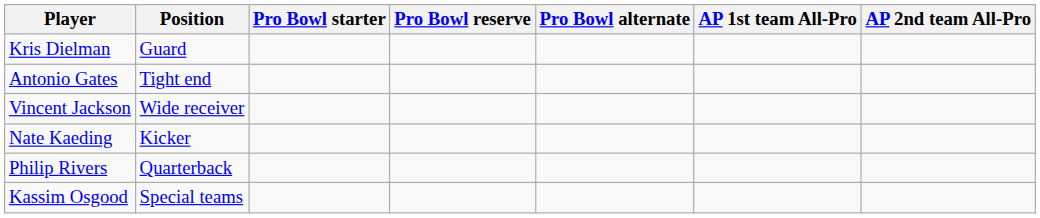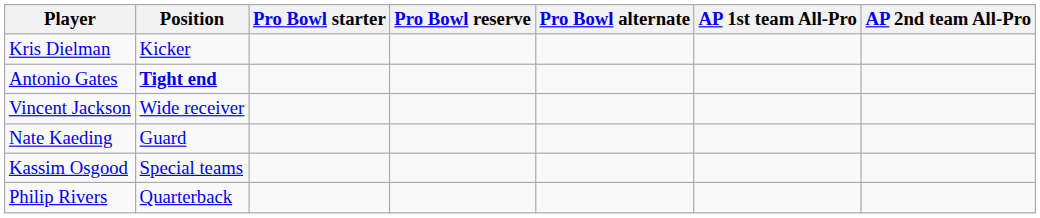Kris Dielman | Position: Guard -> Kicker
Antonio Gates | Position: normal -> bold
Nate Kaeding | Position: Kicker -> Guard
rows swapped: Kassim Osgood <-> Philip Rivers
